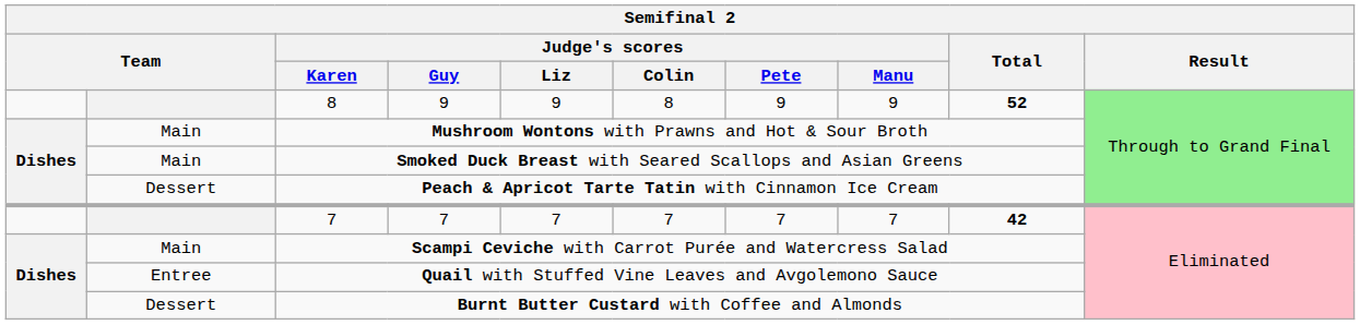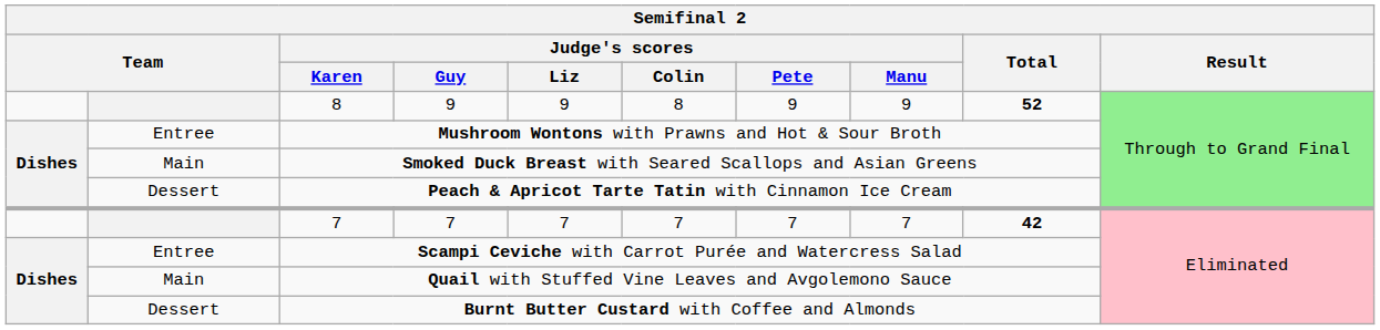Mushroom Wontons with Prawns and Hot & Sour Broth | column 2: Main -> Entree
Scampi Ceviche with Carrot Purée and Watercress Salad | column 2: Main -> Entree
Quail with Stuffed Vine Leaves and Avgolemono Sauce | column 2: Entree -> Main
